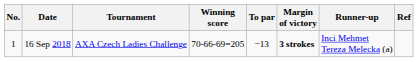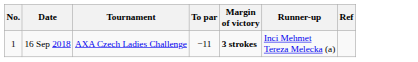- column: Winning score | 70-66-69=205
16 Sep 2018 | To par: −13 -> −11
